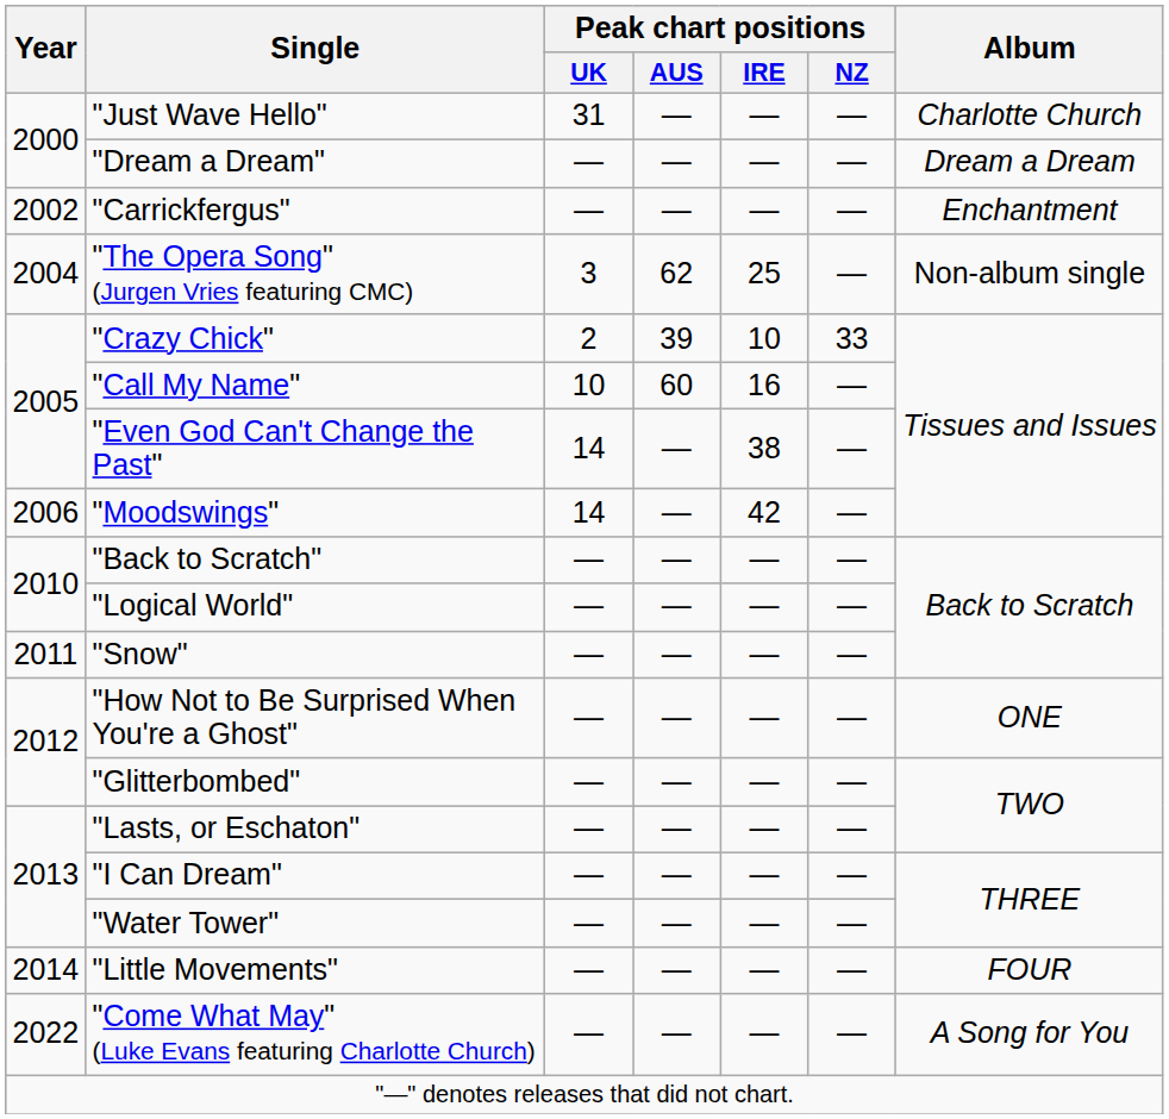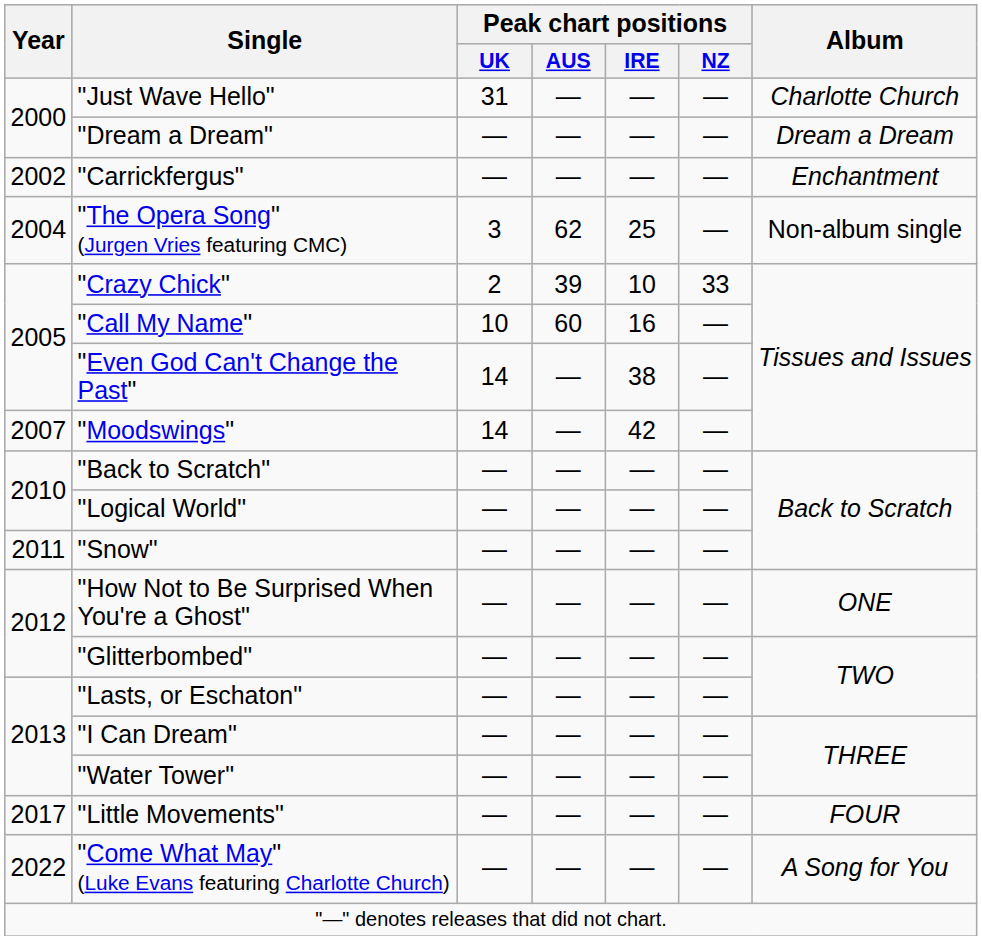"Moodswings" | Year: 2006 -> 2007
"Little Movements" | Year: 2014 -> 2017
